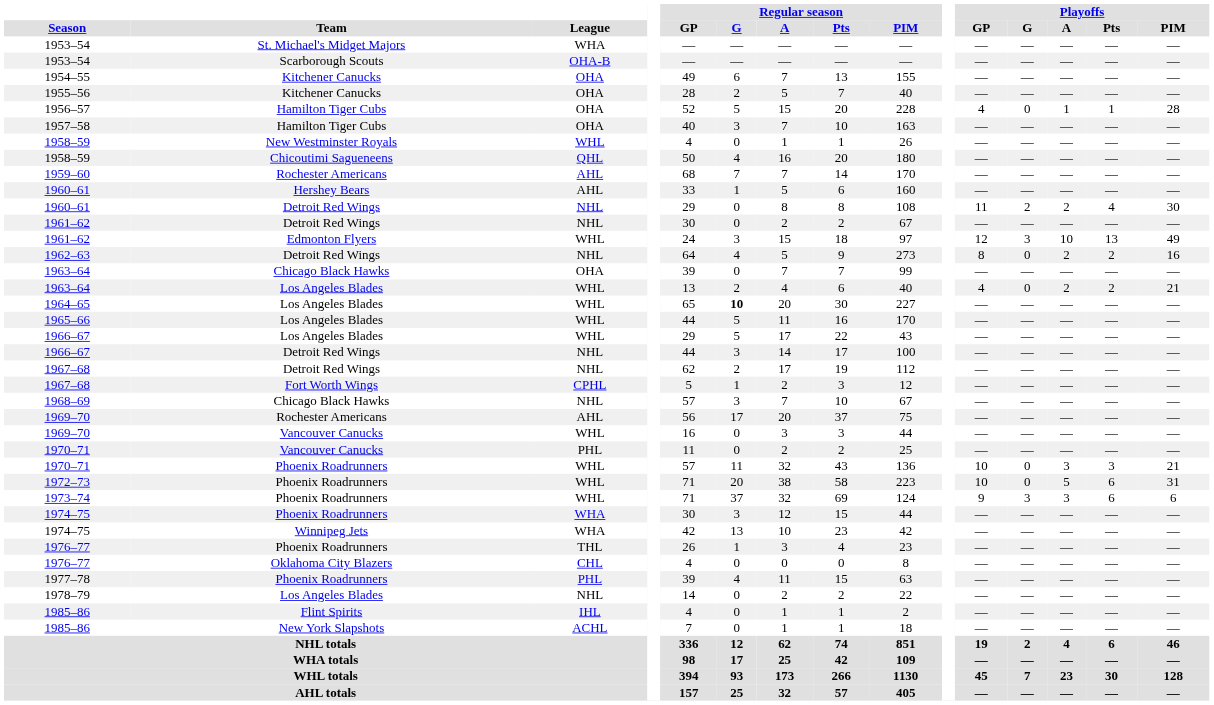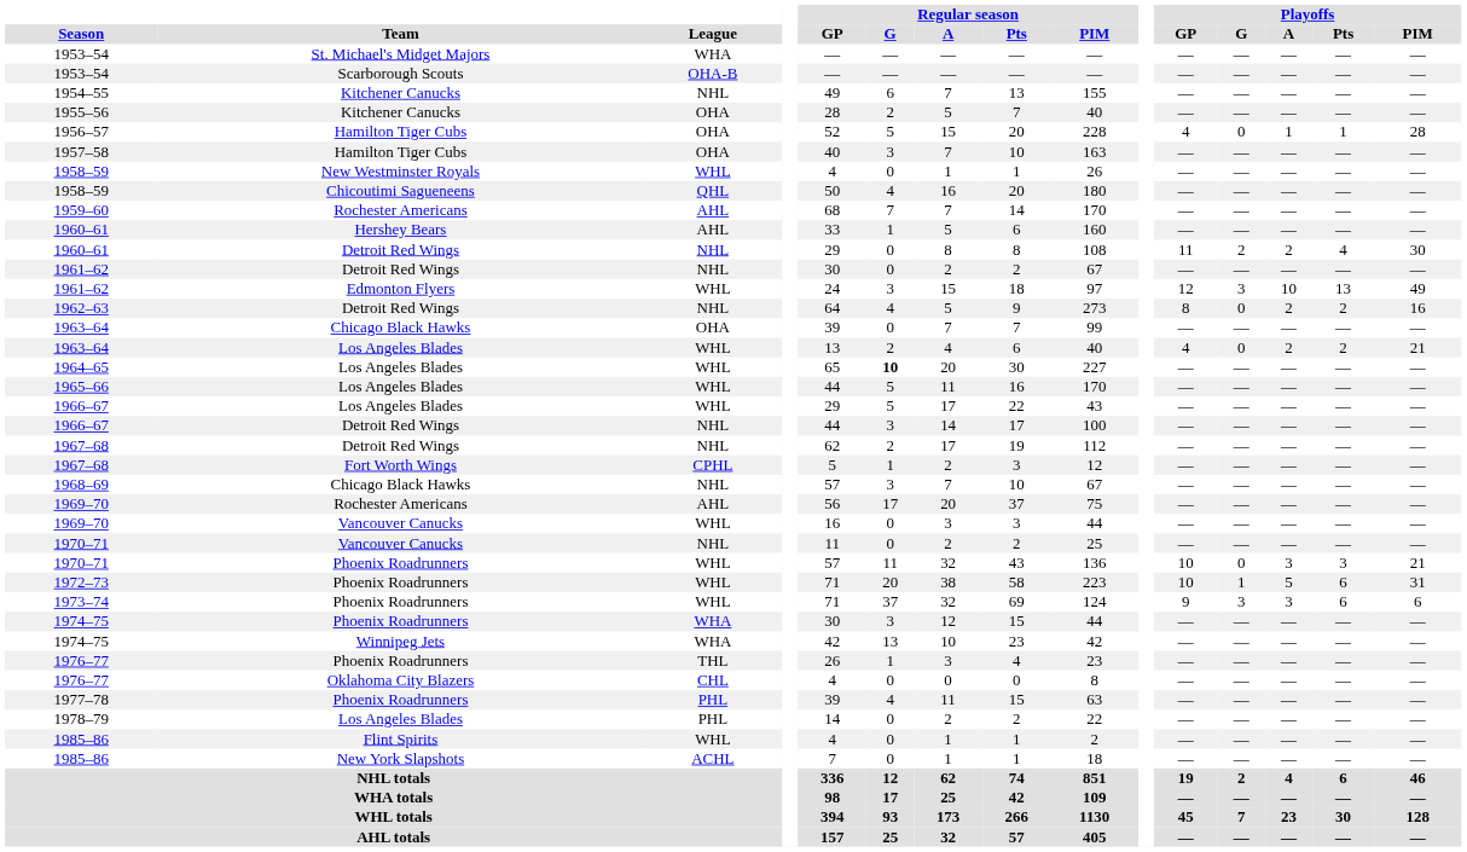1954–55 | League: OHA -> NHL
1970–71 / Vancouver Canucks | League: PHL -> NHL
1972–73 | Playoffs / G: 0 -> 1
1978–79 | League: NHL -> PHL
1985–86 / Flint Spirits | League: IHL -> WHL
